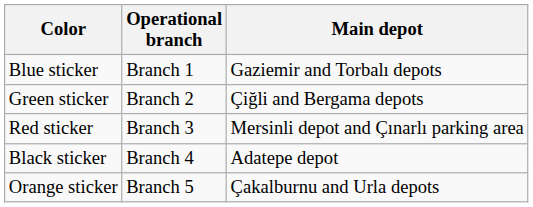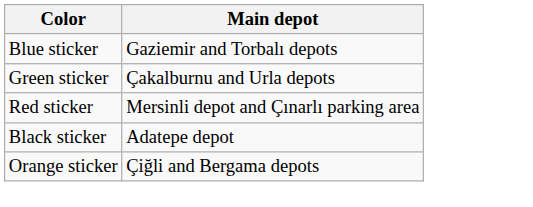- column: Operational branch | Branch 1 | Branch 2 | Branch 3 | Branch 4 | Branch 5
Green sticker | Main depot: Çiğli and Bergama depots -> Çakalburnu and Urla depots
Orange sticker | Main depot: Çakalburnu and Urla depots -> Çiğli and Bergama depots
